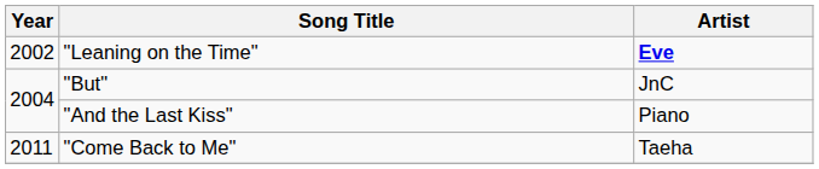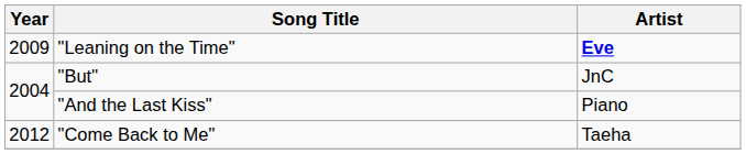"Leaning on the Time" | Year: 2002 -> 2009
"Come Back to Me" | Year: 2011 -> 2012
